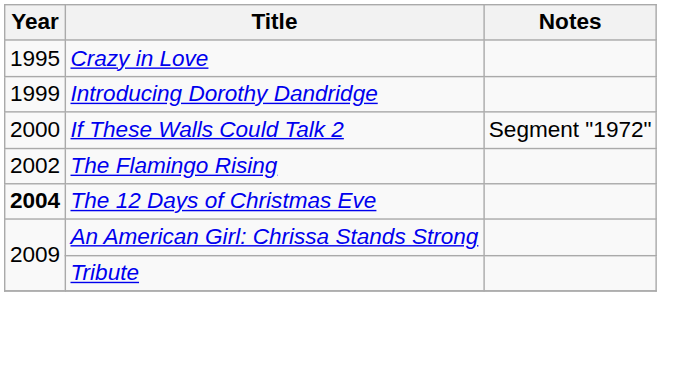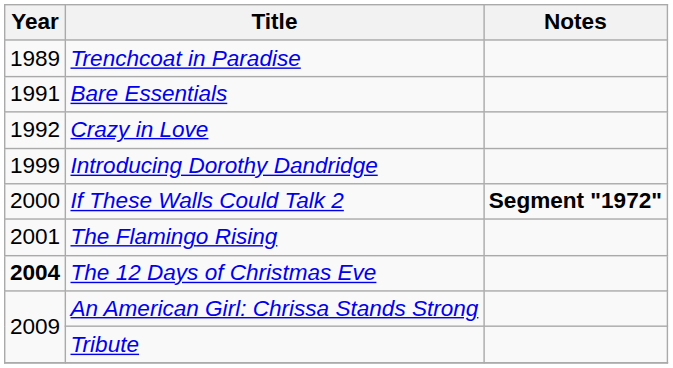+ row: 1989 | Trenchcoat in Paradise
+ row: 1991 | Bare Essentials
Crazy in Love | Year: 1995 -> 1992
If These Walls Could Talk 2 | Notes: normal -> bold
The Flamingo Rising | Year: 2002 -> 2001
